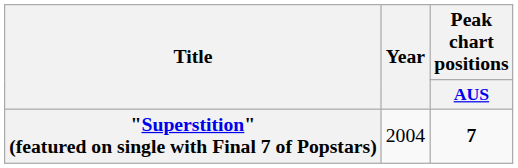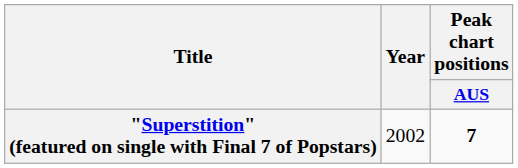"Superstition" (featured on single with Final 7 of Popstars) | Year: 2004 -> 2002
